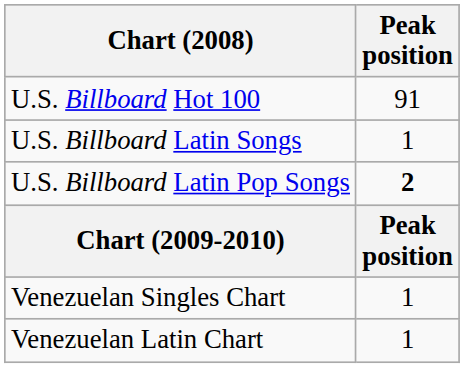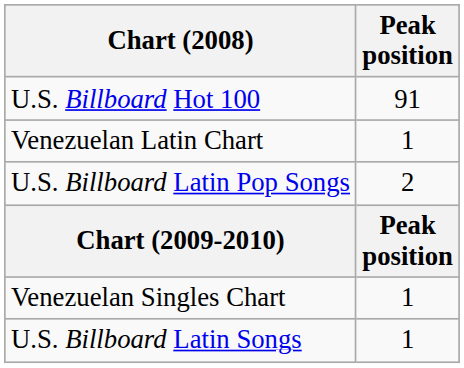rows swapped: U.S. Billboard Latin Songs <-> Venezuelan Latin Chart
U.S. Billboard Latin Pop Songs | Peak position: bold -> normal
